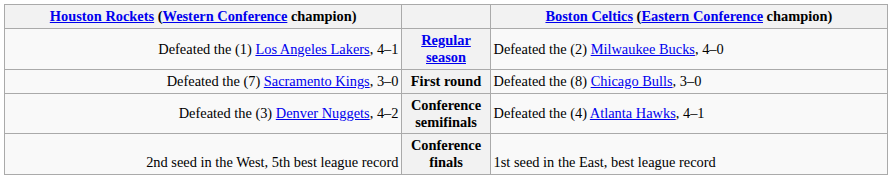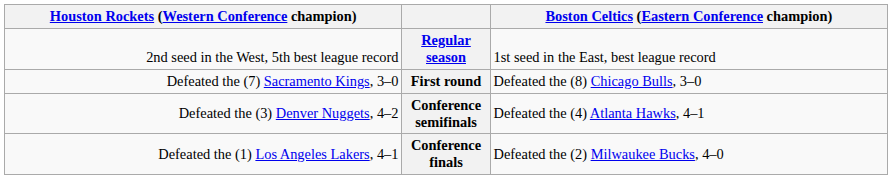Regular season | column 1: Defeated the (1) Los Angeles Lakers, 4–1 -> 2nd seed in the West, 5th best league record
Regular season | column 4: Defeated the (2) Milwaukee Bucks, 4–0 -> 1st seed in the East, best league record
Conference finals | column 1: 2nd seed in the West, 5th best league record -> Defeated the (1) Los Angeles Lakers, 4–1
Conference finals | column 4: 1st seed in the East, best league record -> Defeated the (2) Milwaukee Bucks, 4–0
